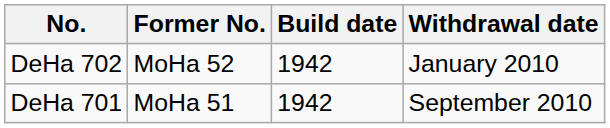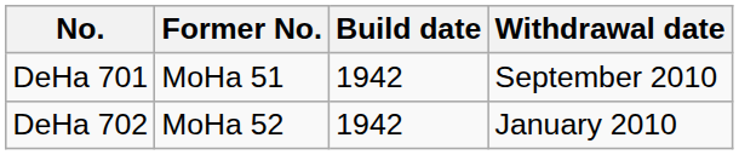rows swapped: DeHa 701 <-> DeHa 702
